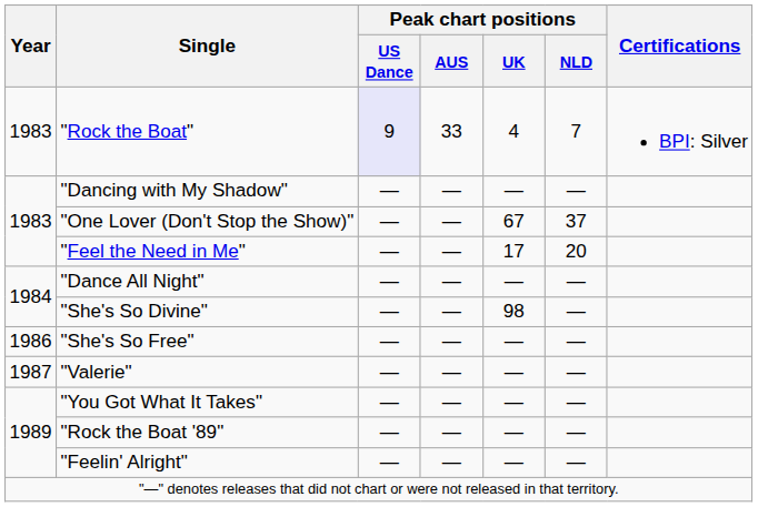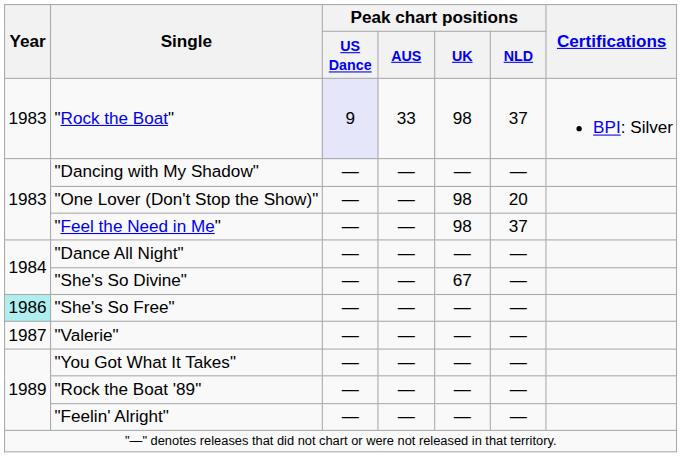"Rock the Boat" | Peak chart positions / UK: 4 -> 98
"Rock the Boat" | Peak chart positions / NLD: 7 -> 37
"One Lover (Don't Stop the Show)" | Peak chart positions / UK: 67 -> 98
"One Lover (Don't Stop the Show)" | Peak chart positions / NLD: 37 -> 20
"Feel the Need in Me" | Peak chart positions / UK: 17 -> 98
"Feel the Need in Me" | Peak chart positions / NLD: 20 -> 37
"She's So Divine" | Peak chart positions / UK: 98 -> 67
"She's So Free" | Year: no background -> paleturquoise background
